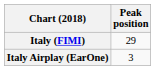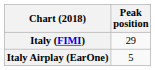Italy Airplay (EarOne) | Peak position: 3 -> 5
